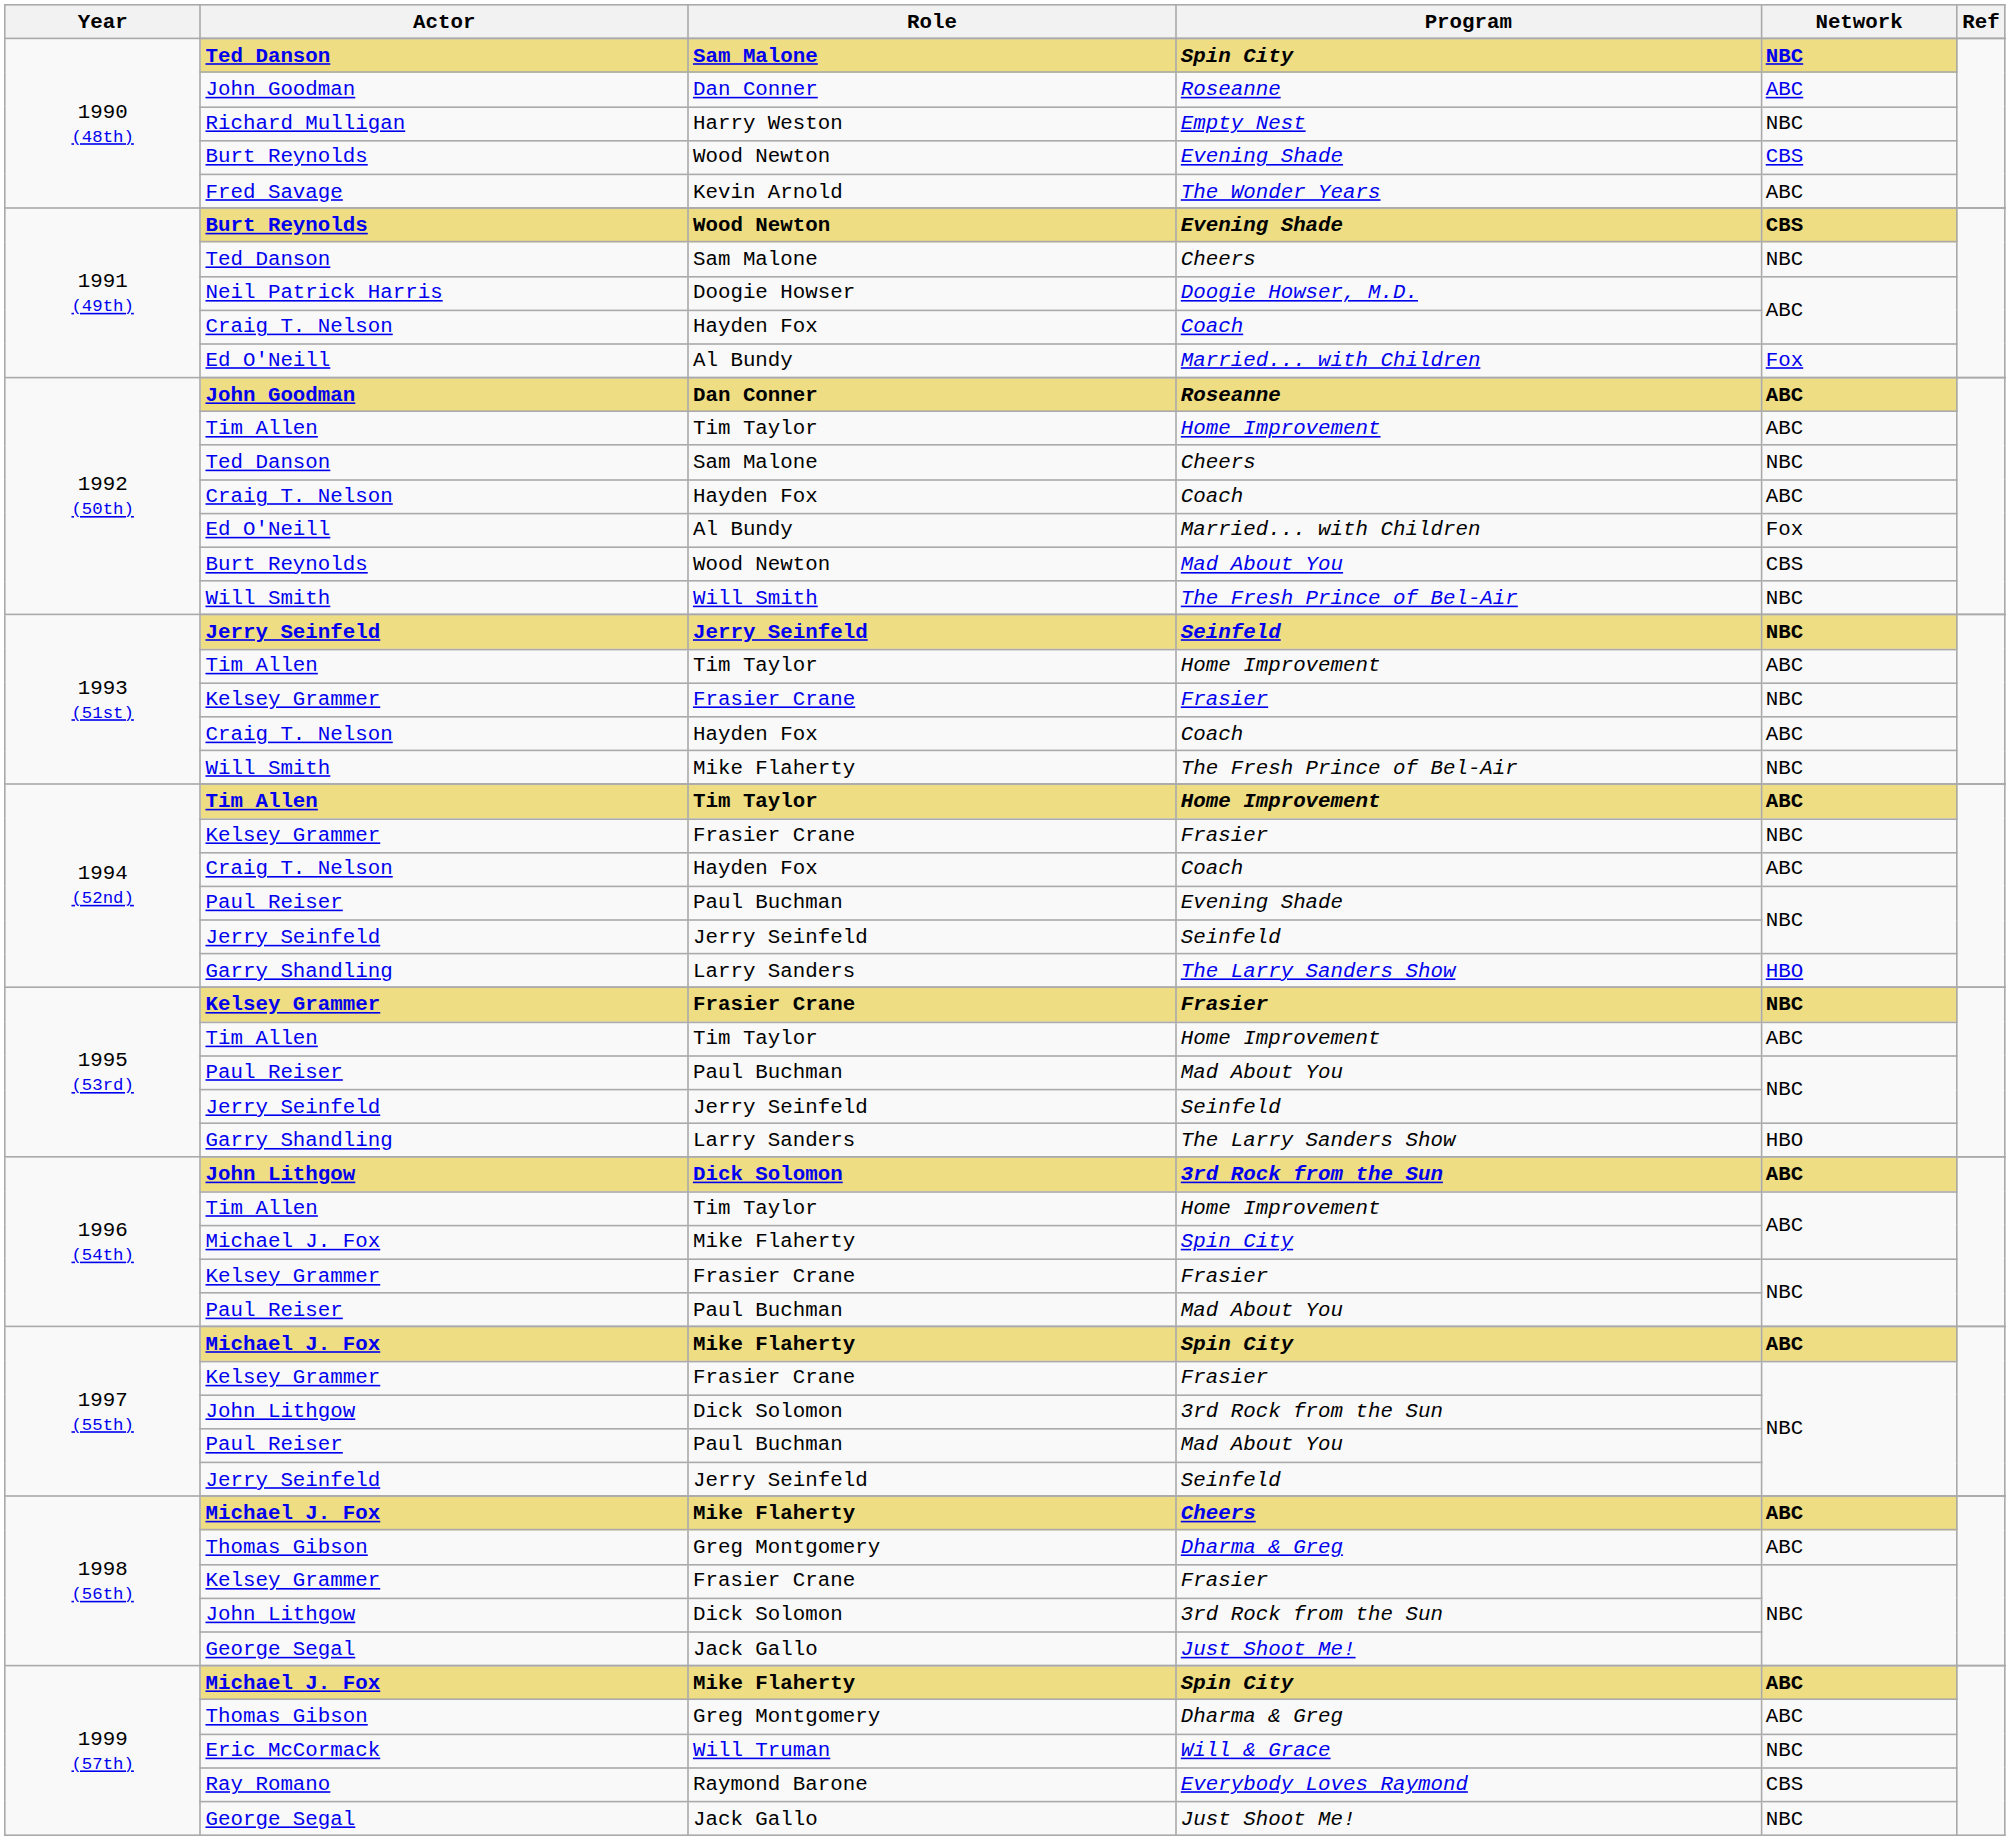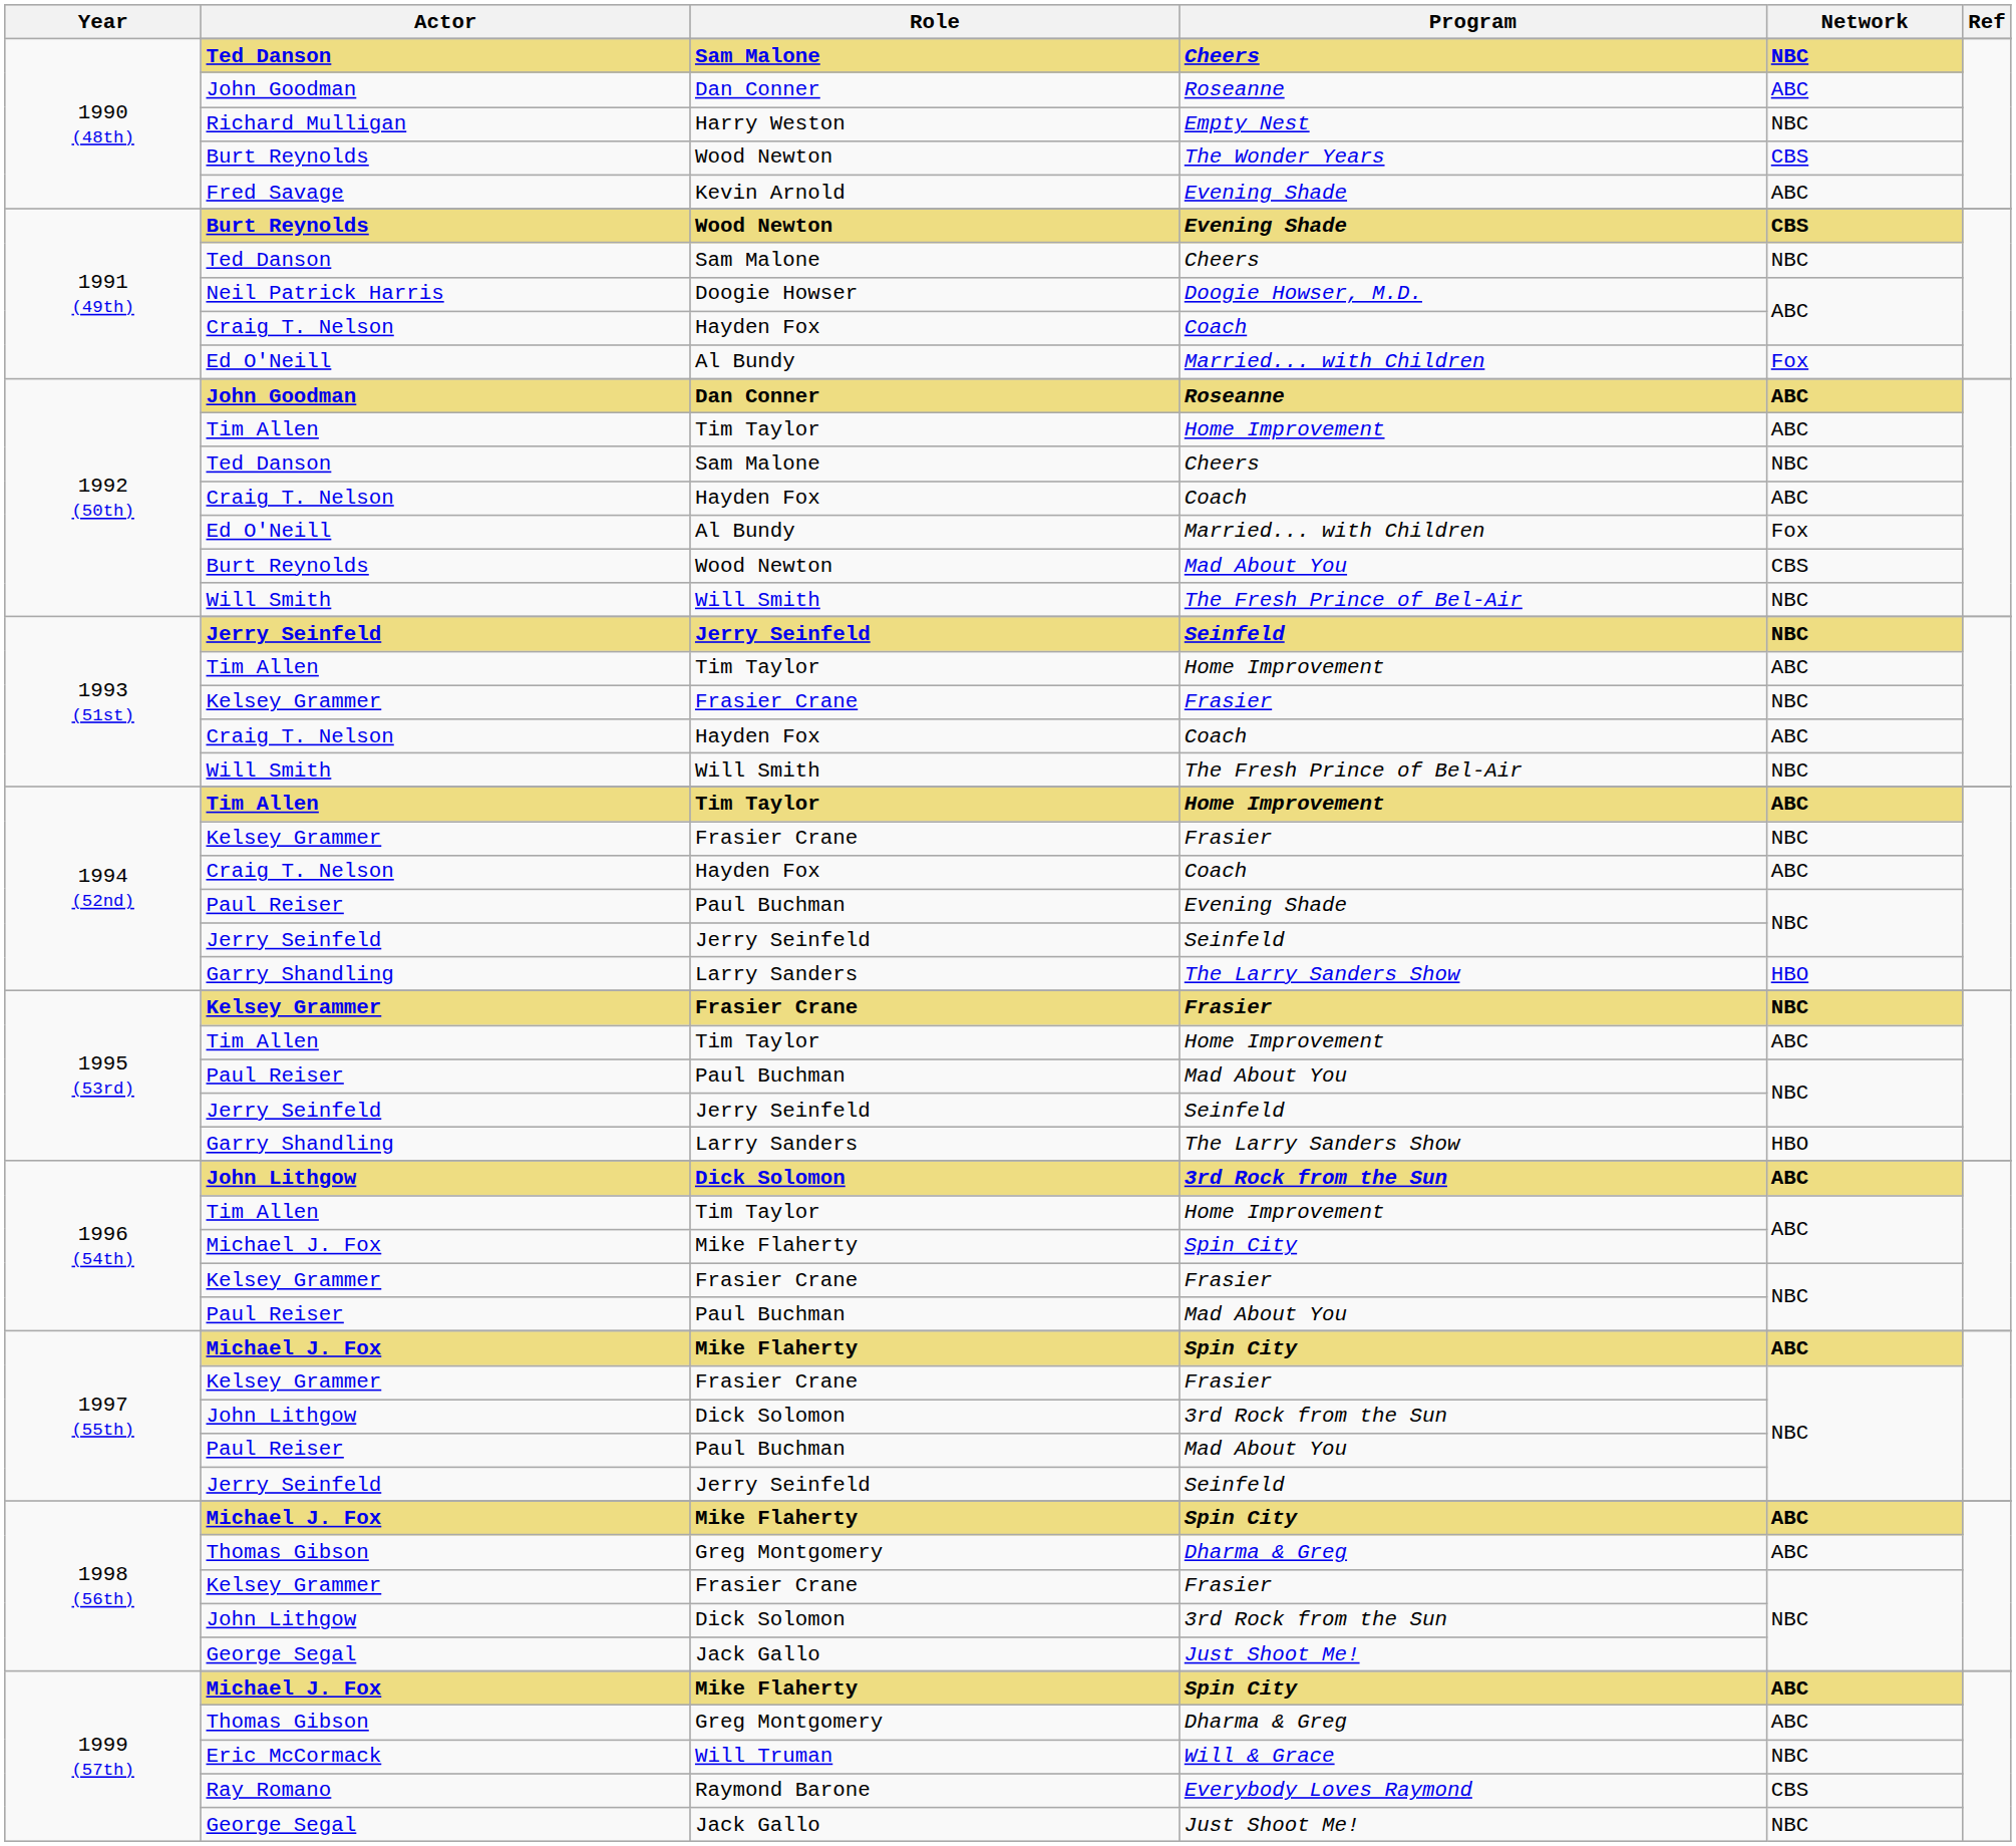1990 (48th) / Ted Danson | Program: Spin City -> Cheers
1990 (48th) / Burt Reynolds | Program: Evening Shade -> The Wonder Years
Fred Savage | Program: The Wonder Years -> Evening Shade
1993 (51st) / Will Smith | Role: Mike Flaherty -> Will Smith
1998 (56th) / Michael J. Fox | Program: Cheers -> Spin City
